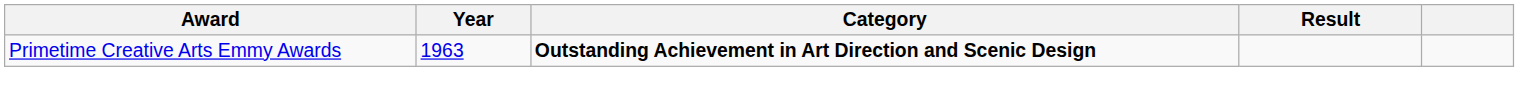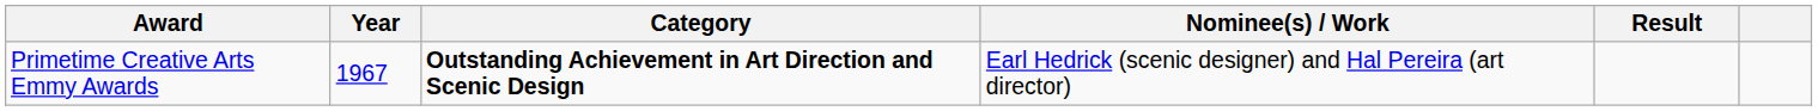+ column: Nominee(s) / Work | Earl Hedrick (scenic designer) and Hal Pereira (art director)
Primetime Creative Arts Emmy Awards | Year: 1963 -> 1967
